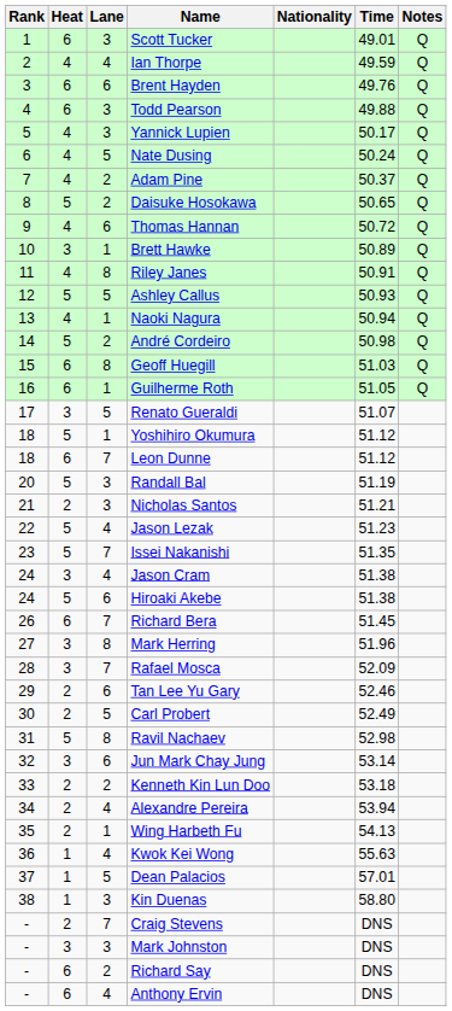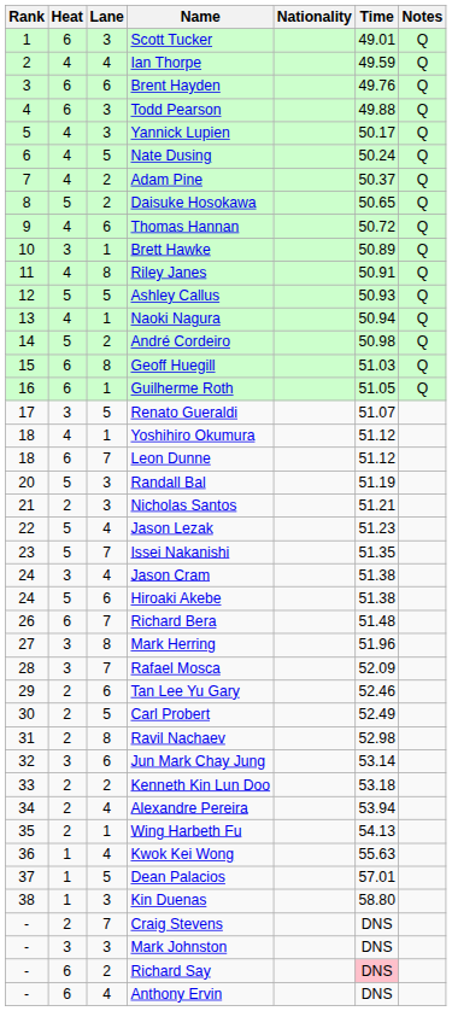Yoshihiro Okumura | Heat: 5 -> 4
Richard Bera | Time: 51.45 -> 51.48
Ravil Nachaev | Heat: 5 -> 2
Richard Say | Time: no background -> pink background
